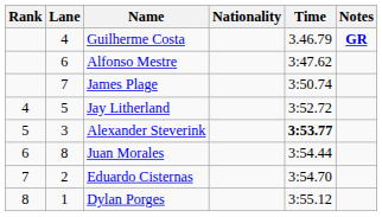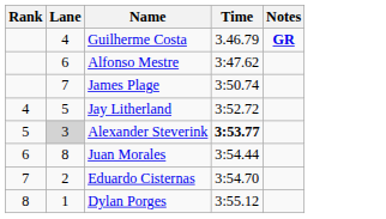- column: Nationality
Alexander Steverink | Lane: no background -> lightgrey background
